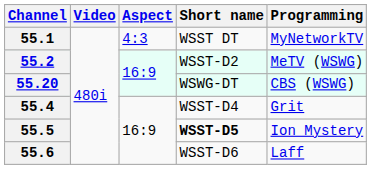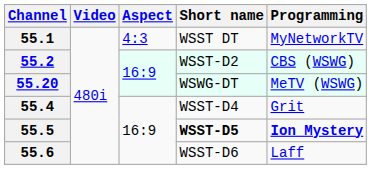55.2 | Programming: MeTV (WSWG) -> CBS (WSWG)
55.20 | Programming: CBS (WSWG) -> MeTV (WSWG)
55.5 | Programming: normal -> bold
